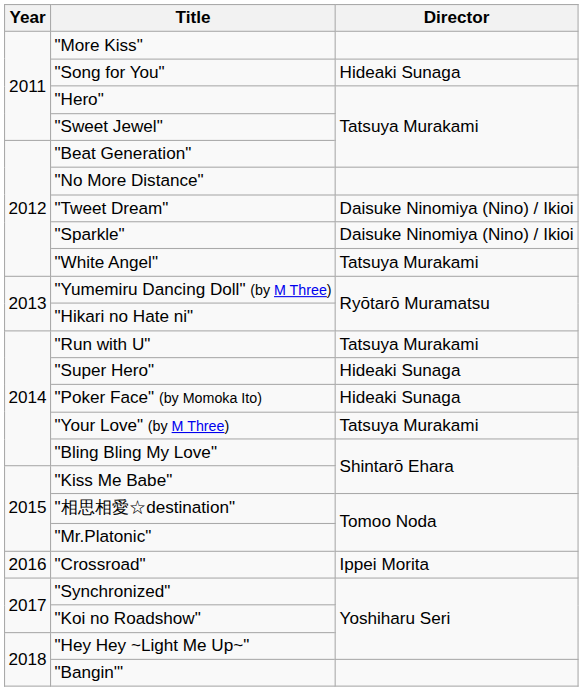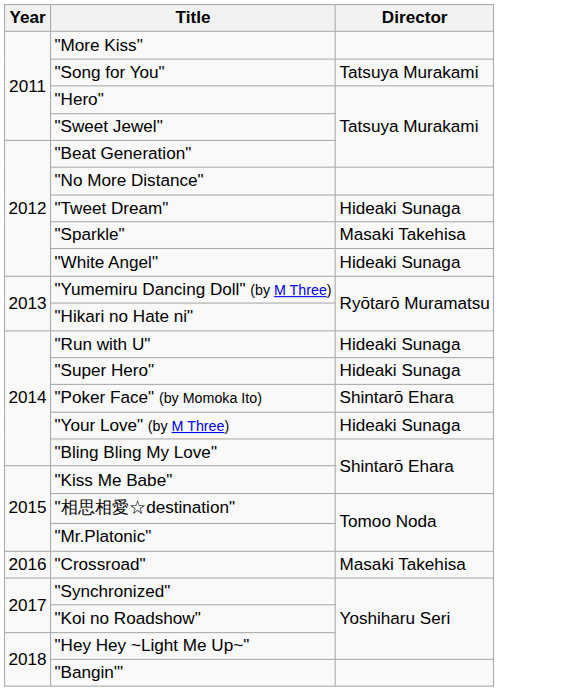"Song for You" | Director: Hideaki Sunaga -> Tatsuya Murakami
"Tweet Dream" | Director: Daisuke Ninomiya (Nino) / Ikioi -> Hideaki Sunaga
"Sparkle" | Director: Daisuke Ninomiya (Nino) / Ikioi -> Masaki Takehisa
"White Angel" | Director: Tatsuya Murakami -> Hideaki Sunaga
"Run with U" | Director: Tatsuya Murakami -> Hideaki Sunaga
"Poker Face" (by Momoka Ito) | Director: Hideaki Sunaga -> Shintarō Ehara
"Your Love" (by M Three) | Director: Tatsuya Murakami -> Hideaki Sunaga
"Crossroad" | Director: Ippei Morita -> Masaki Takehisa
